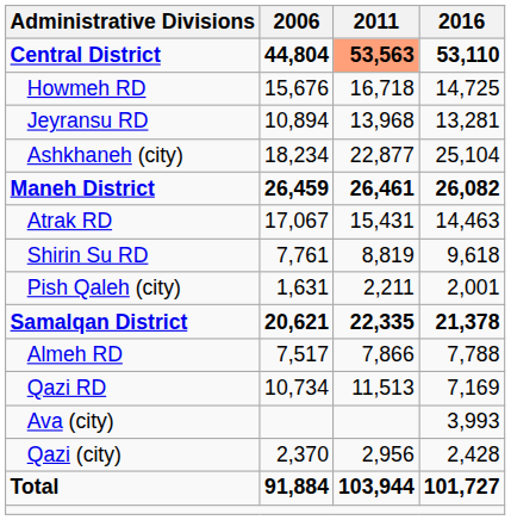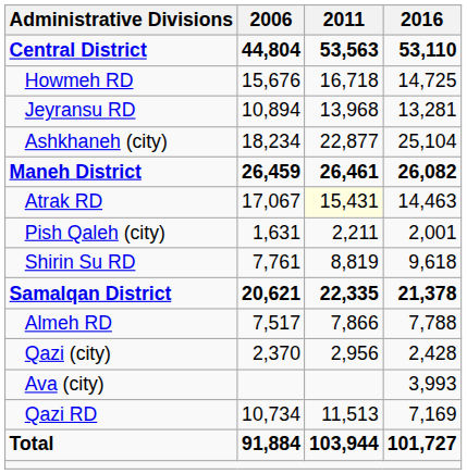Central District | 2011: lightsalmon background -> no background
Atrak RD | 2011: no background -> lightyellow background
rows swapped: Shirin Su RD <-> Pish Qaleh (city)
rows swapped: Qazi RD <-> Qazi (city)
